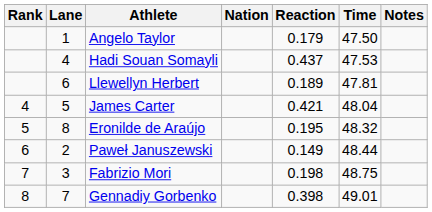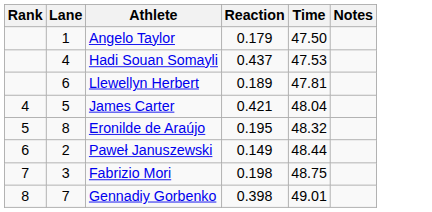- column: Nation
